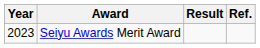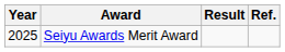Seiyu Awards Merit Award | Year: 2023 -> 2025
